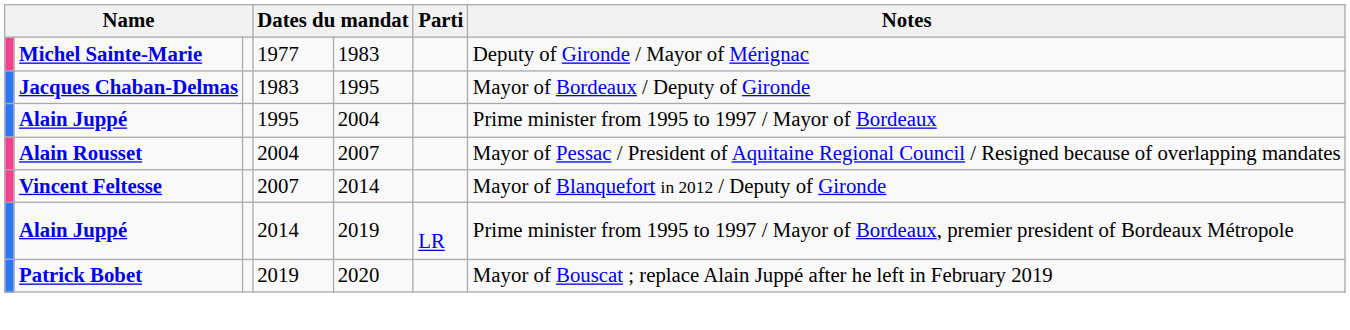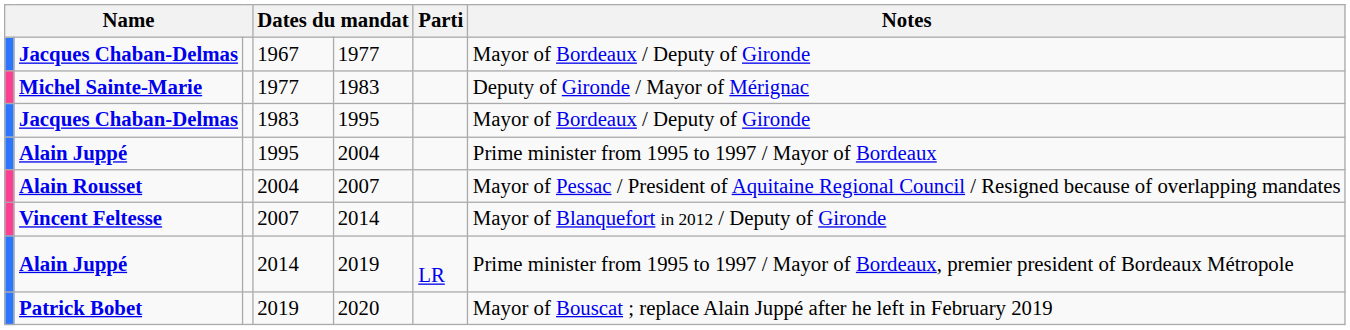+ row: Jacques Chaban-Delmas | 1967 | 1977 | Mayor of Bordeaux / Deputy of Gironde
